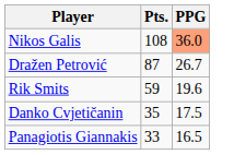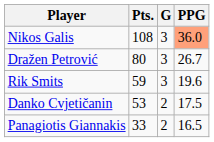+ column: G | 3 | 3 | 3 | 2 | 2
Dražen Petrović | Pts.: 87 -> 80
Danko Cvjetičanin | Pts.: 35 -> 53
